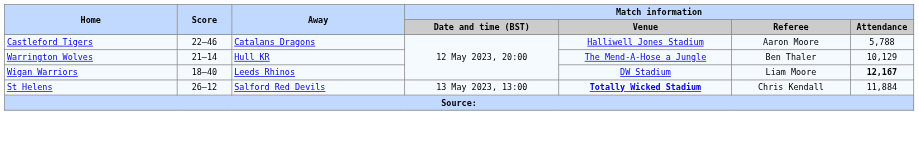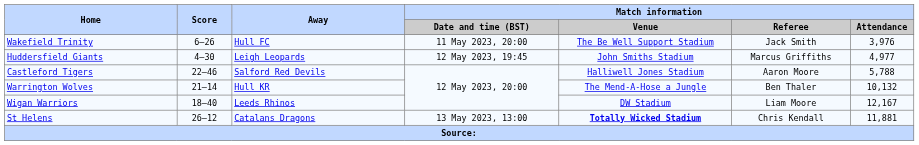+ row: Wakefield Trinity | 6–26 | Hull FC | 11 May 2023, 20:00 | The Be Well Support Stadium | Jack Smith | 3,976
+ row: Huddersfield Giants | 4–30 | Leigh Leopards | 12 May 2023, 19:45 | John Smiths Stadium | Marcus Griffiths | 4,977
Castleford Tigers | Away: Catalans Dragons -> Salford Red Devils
Warrington Wolves | Match information / Attendance: 10,129 -> 10,132
Wigan Warriors | Match information / Attendance: bold -> normal
St Helens | Away: Salford Red Devils -> Catalans Dragons
St Helens | Match information / Attendance: 11,884 -> 11,881
